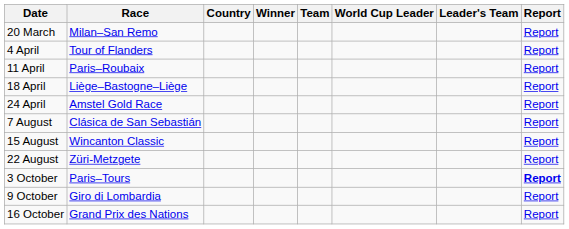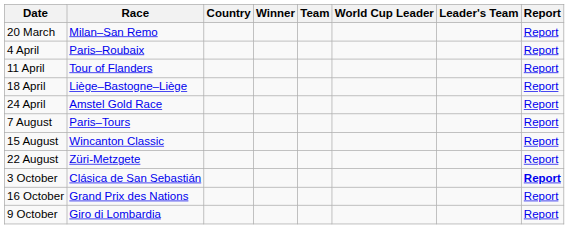4 April | Race: Tour of Flanders -> Paris–Roubaix
11 April | Race: Paris–Roubaix -> Tour of Flanders
7 August | Race: Clásica de San Sebastián -> Paris–Tours
3 October | Race: Paris–Tours -> Clásica de San Sebastián
rows swapped: 9 October <-> 16 October
